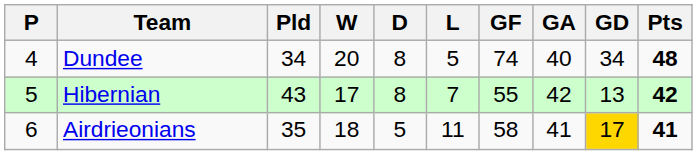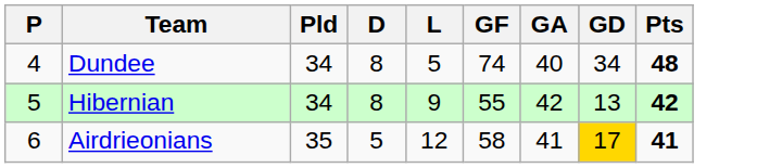- column: W | 20 | 17 | 18
Hibernian | Pld: 43 -> 34
Hibernian | L: 7 -> 9
Airdrieonians | L: 11 -> 12
